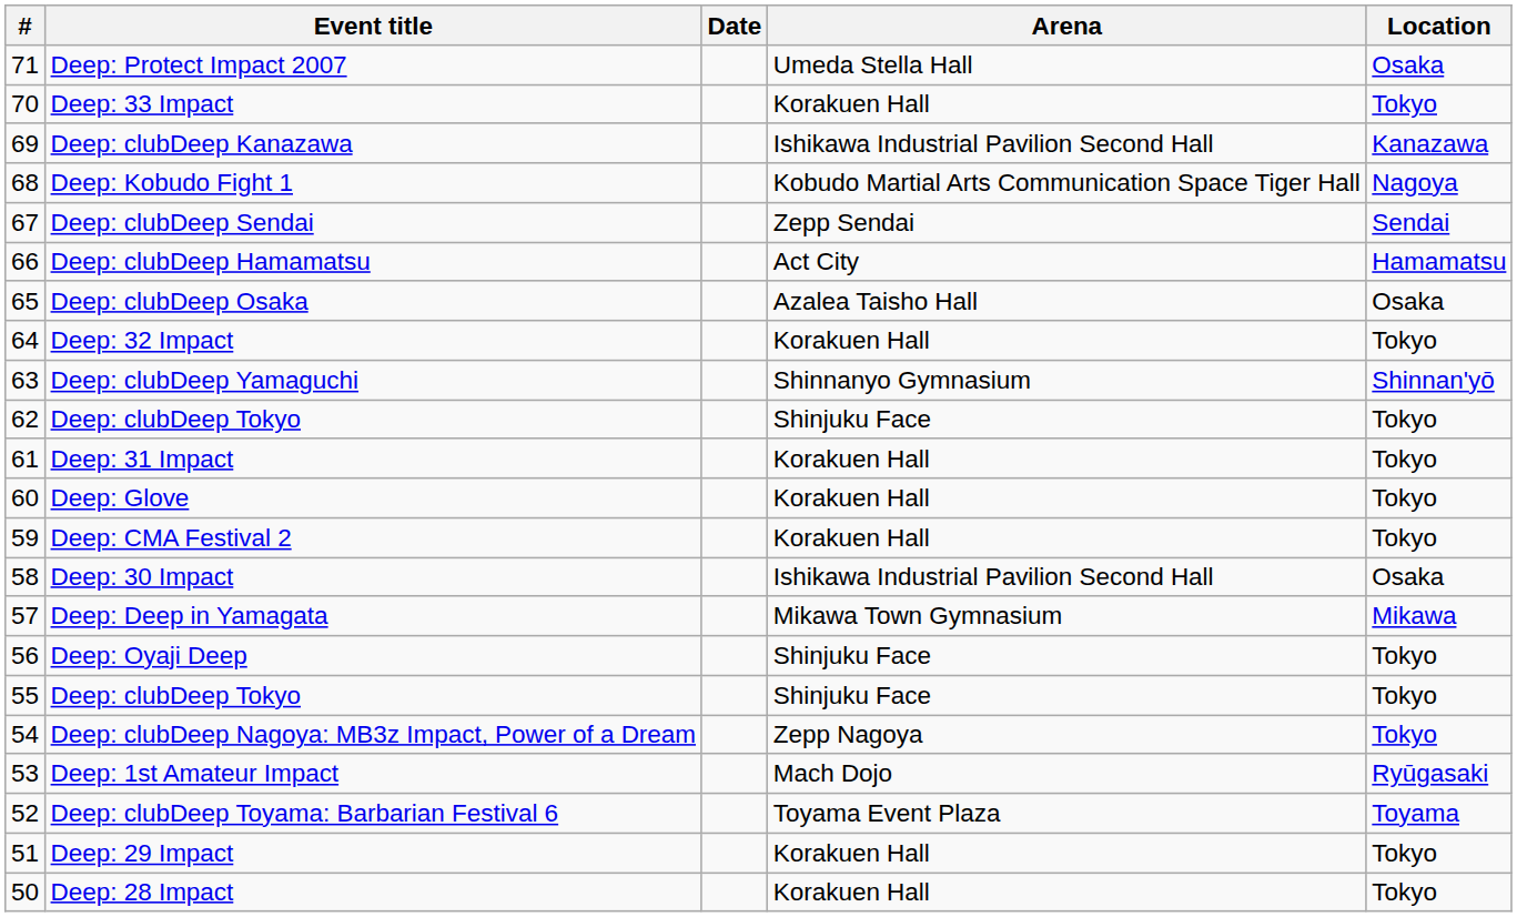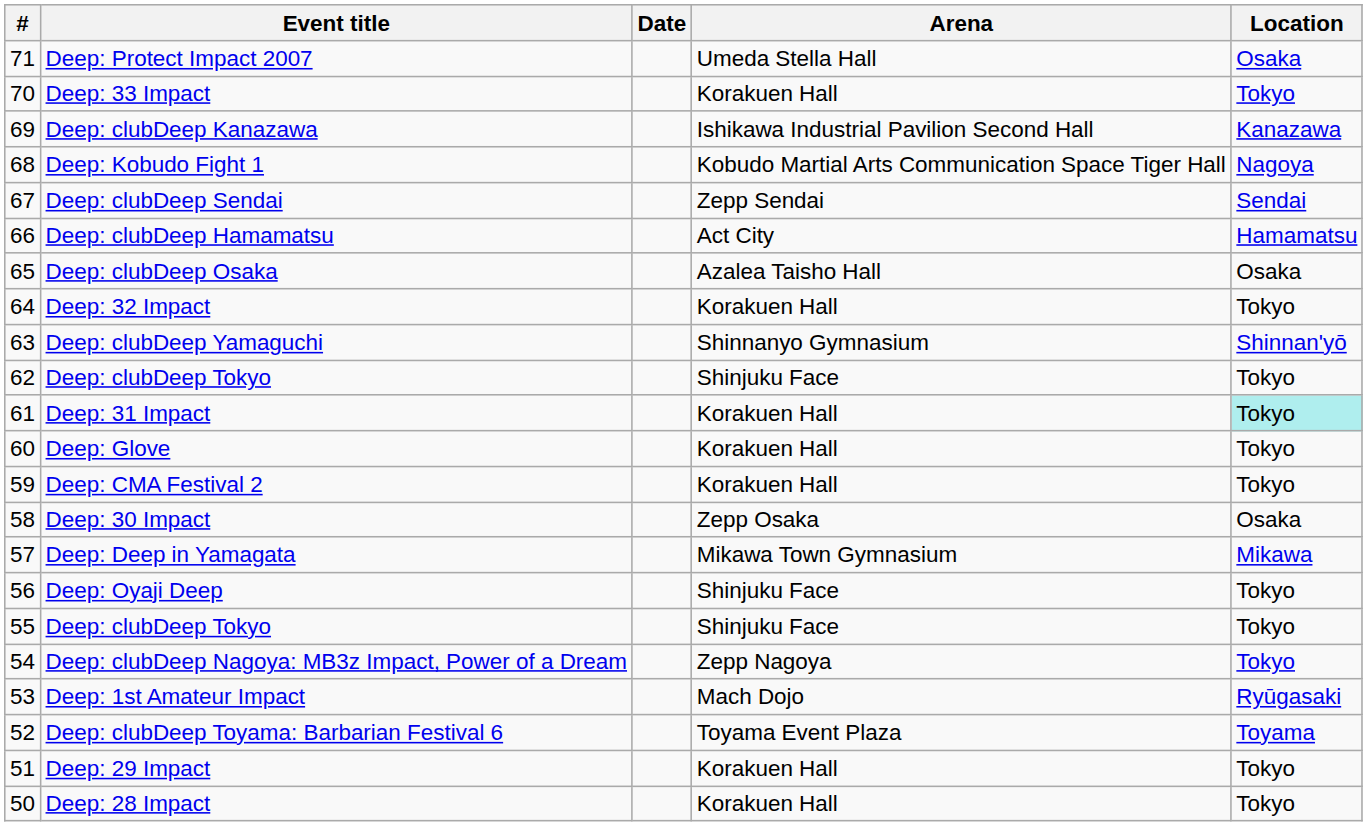Deep: 31 Impact | Location: no background -> paleturquoise background
Deep: 30 Impact | Arena: Ishikawa Industrial Pavilion Second Hall -> Zepp Osaka
